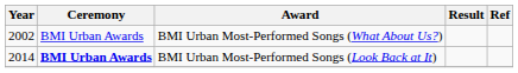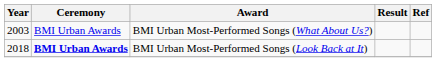BMI Urban Most-Performed Songs (What About Us?) | Year: 2002 -> 2003
BMI Urban Most-Performed Songs (Look Back at It) | Year: 2014 -> 2018
